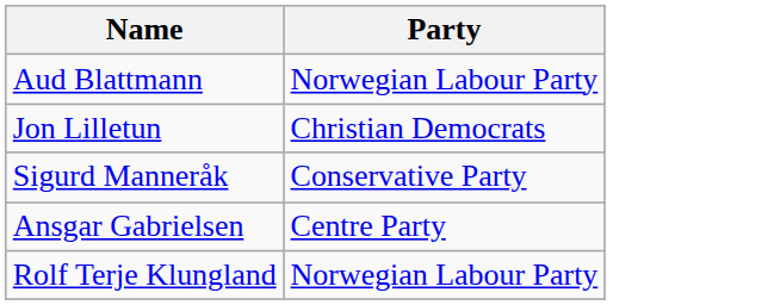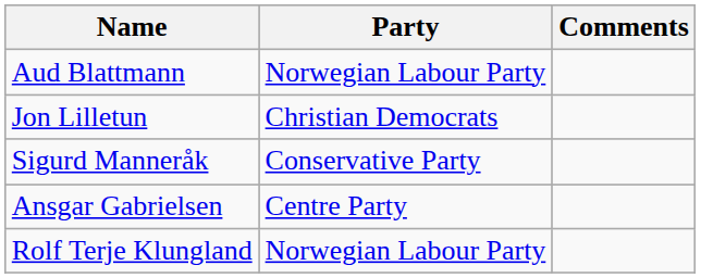+ column: Comments
